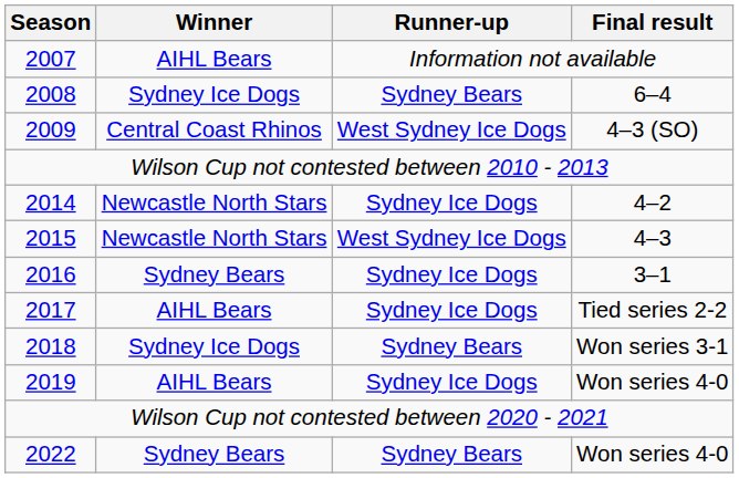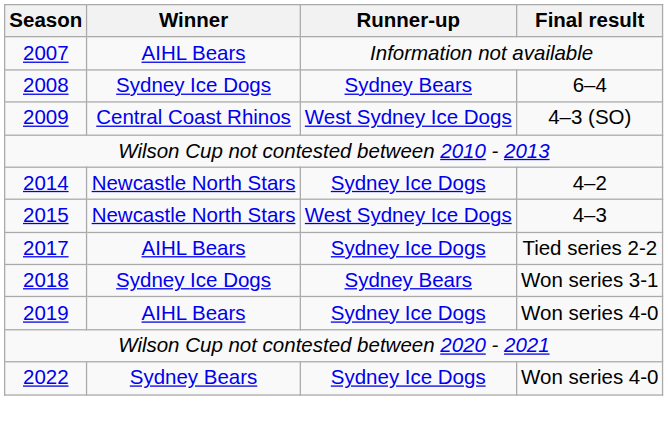- row: 2016 | Sydney Bears | Sydney Ice Dogs | 3–1
2022 / Won series 4-0 | Runner-up: Sydney Bears -> Sydney Ice Dogs
